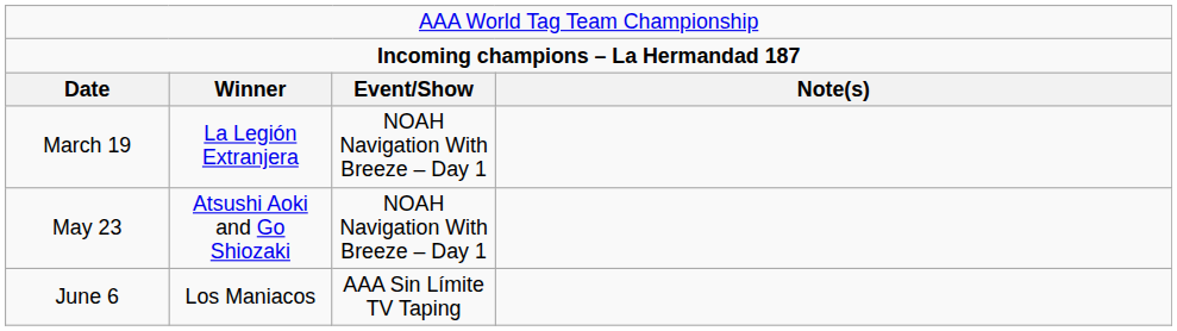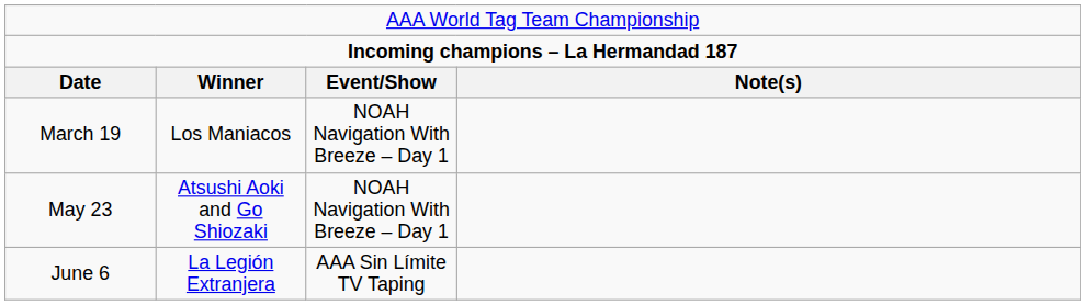March 19 | column 2: La Legión Extranjera -> Los Maniacos
June 6 | column 2: Los Maniacos -> La Legión Extranjera
